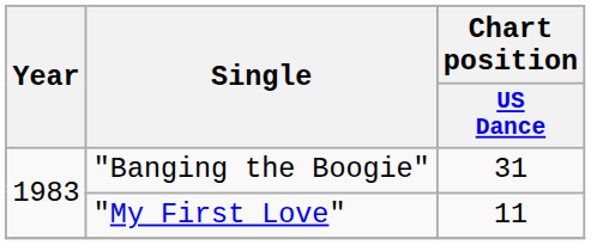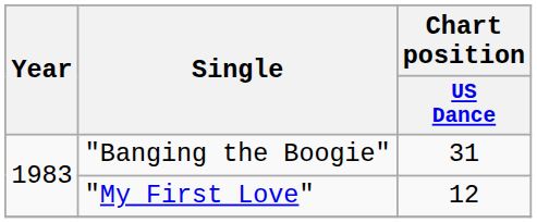"My First Love" | Chart position / US Dance: 11 -> 12
